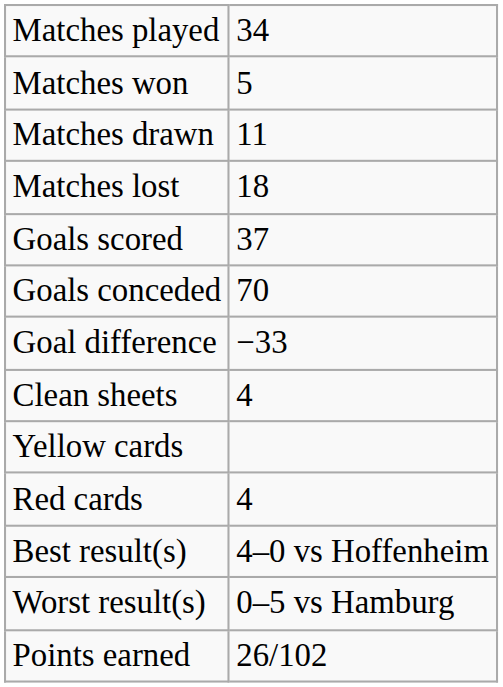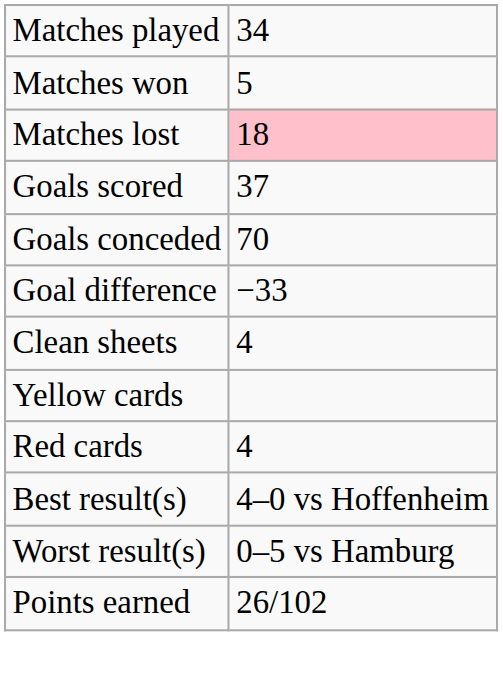- row: Matches drawn | 11
Matches lost | column 2: no background -> pink background
